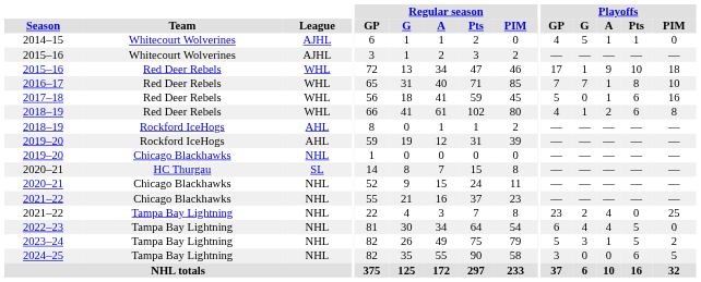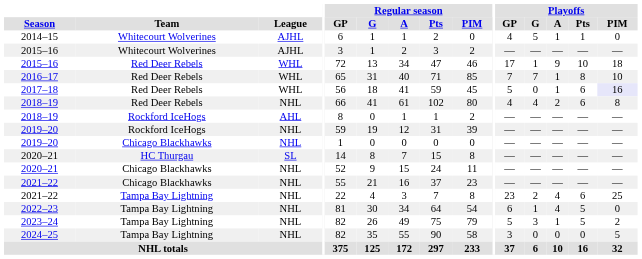2017–18 | Playoffs / PIM: no background -> lavender background
2018–19 / Red Deer Rebels | League: WHL -> NHL
2018–19 / Red Deer Rebels | Playoffs / G: 1 -> 4
2019–20 / Rockford IceHogs | League: AHL -> NHL
2021–22 / Tampa Bay Lightning | Playoffs / Pts: 0 -> 6
2022–23 | Playoffs / G: 4 -> 1
2024–25 | Playoffs / Pts: 6 -> 0
